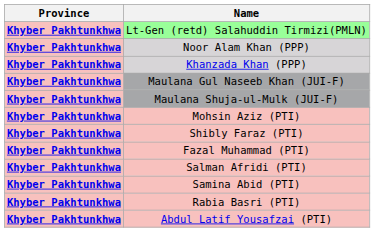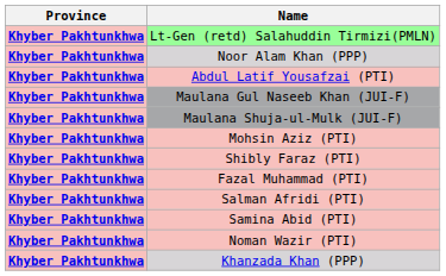rows swapped: Khanzada Khan (PPP) <-> Abdul Latif Yousafzai (PTI)
- row: Khyber Pakhtunkhwa | Rabia Basri (PTI)
+ row: Khyber Pakhtunkhwa | Noman Wazir (PTI)
